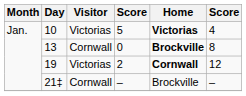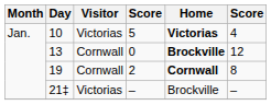13 | column 6: 8 -> 12
19 | Visitor: Victorias -> Cornwall
19 | column 6: 12 -> 8
21‡ | Visitor: Cornwall -> Victorias
